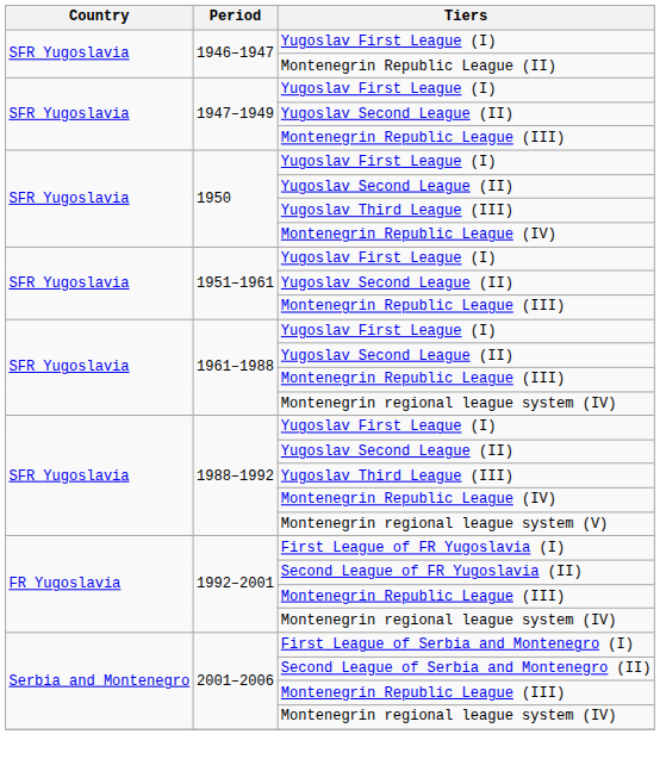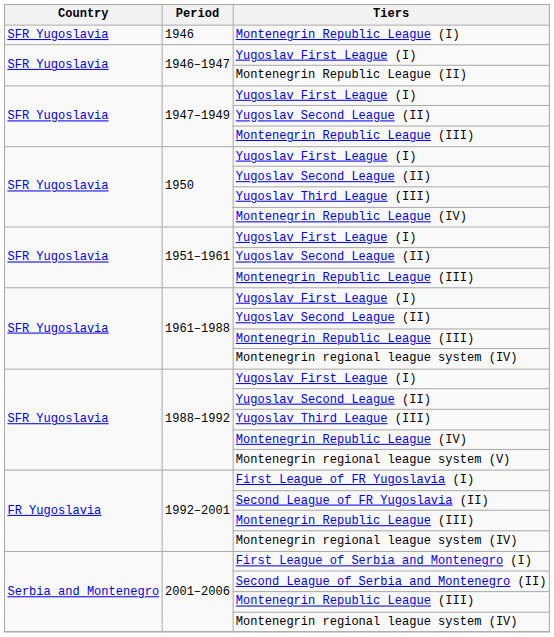+ row: SFR Yugoslavia | 1946 | Montenegrin Republic League (I)
